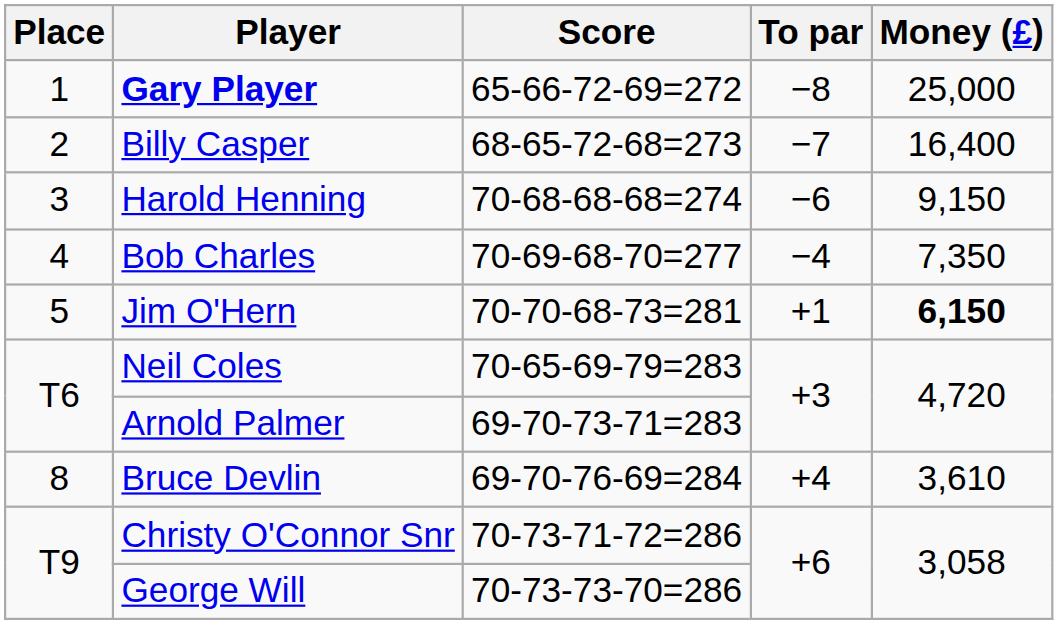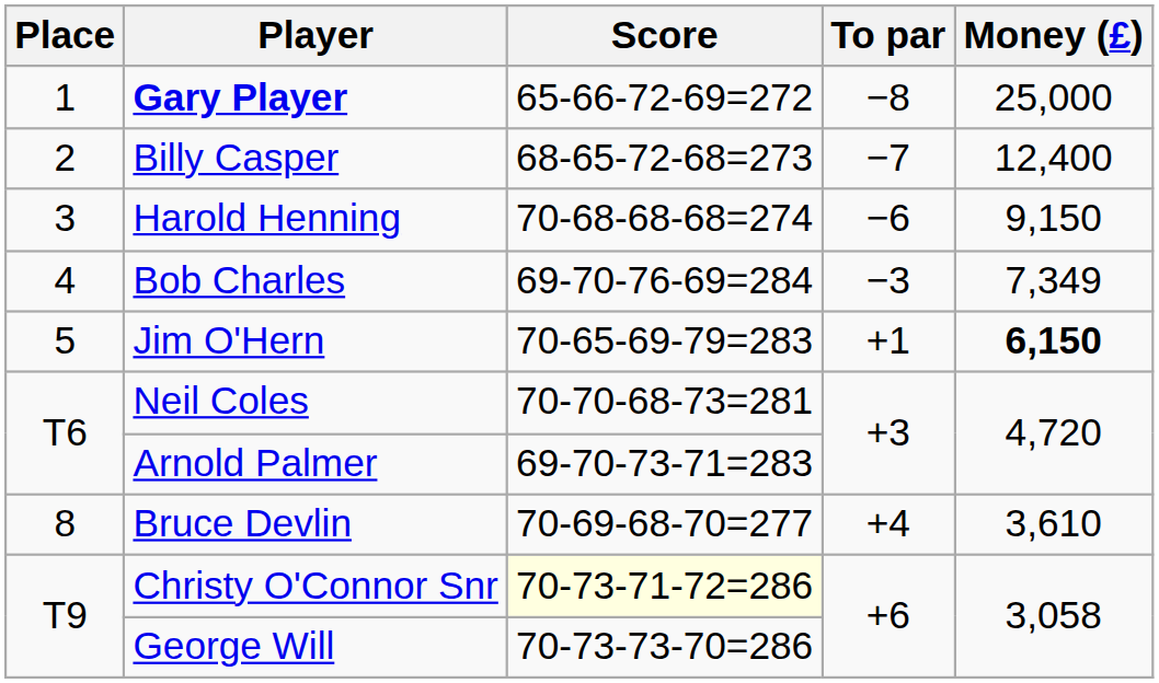Billy Casper | Money (£): 16,400 -> 12,400
Bob Charles | Score: 70-69-68-70=277 -> 69-70-76-69=284
Bob Charles | To par: −4 -> −3
Bob Charles | Money (£): 7,350 -> 7,349
Jim O'Hern | Score: 70-70-68-73=281 -> 70-65-69-79=283
Neil Coles | Score: 70-65-69-79=283 -> 70-70-68-73=281
Bruce Devlin | Score: 69-70-76-69=284 -> 70-69-68-70=277
Christy O'Connor Snr | Score: no background -> lightyellow background
